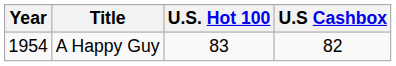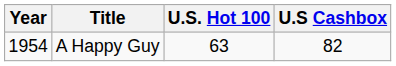A Happy Guy | U.S. Hot 100: 83 -> 63
